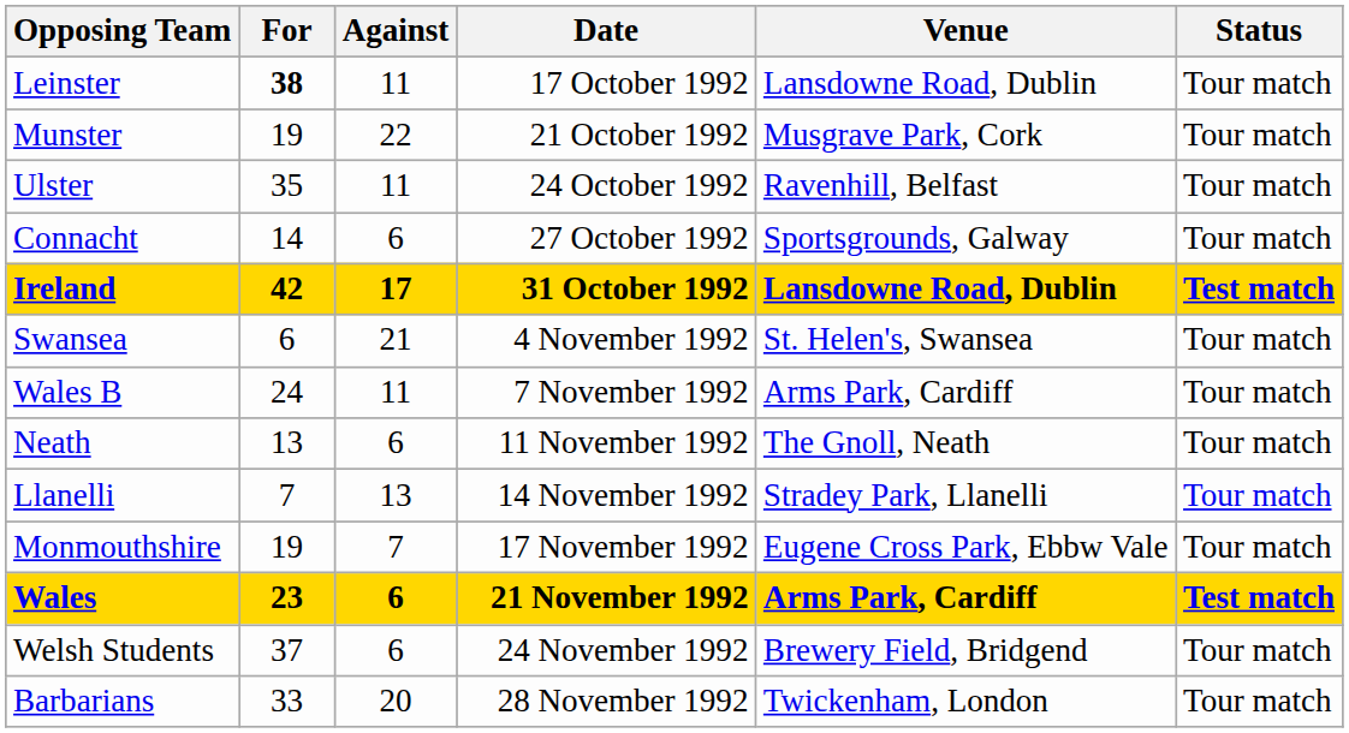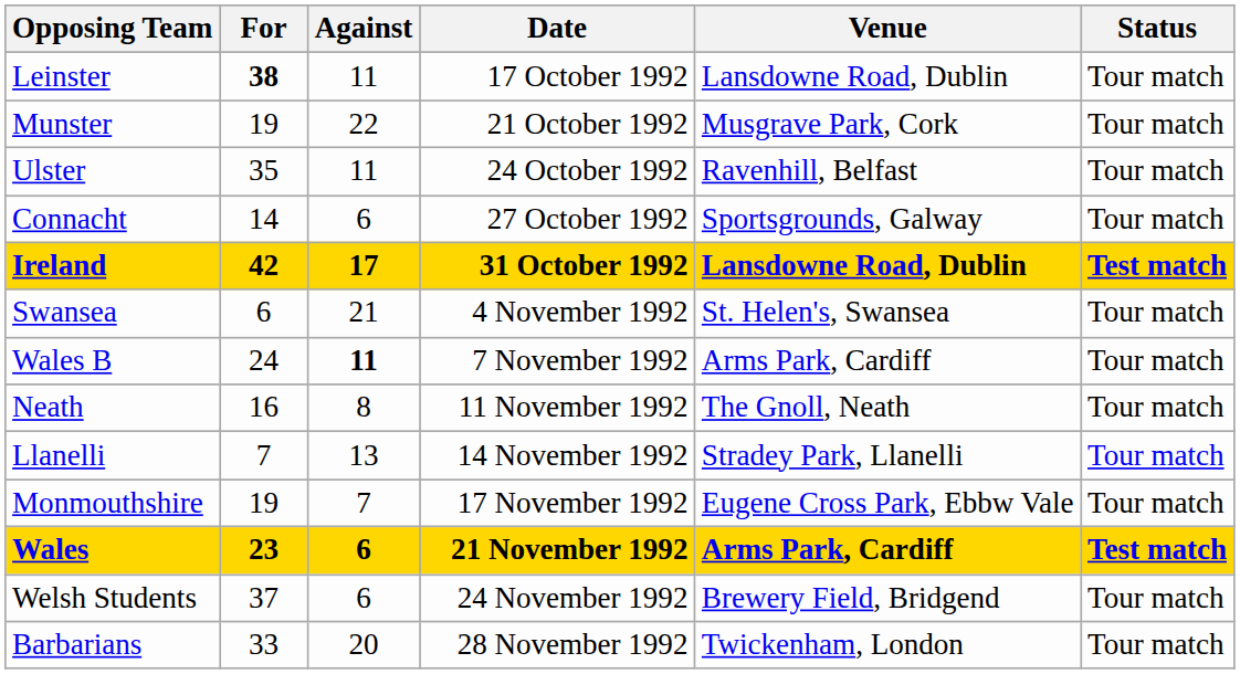Wales B | Against: normal -> bold
Neath | For: 13 -> 16
Neath | Against: 6 -> 8
